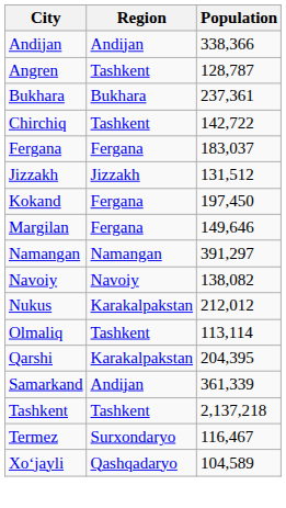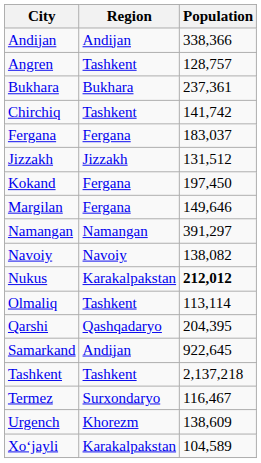Angren | Population: 128,787 -> 128,757
Chirchiq | Population: 142,722 -> 141,742
Nukus | Population: normal -> bold
Qarshi | Region: Karakalpakstan -> Qashqadaryo
Samarkand | Population: 361,339 -> 922,645
+ row: Urgench | Khorezm | 138,609
Xoʻjayli | Region: Qashqadaryo -> Karakalpakstan
